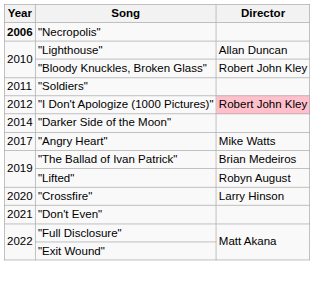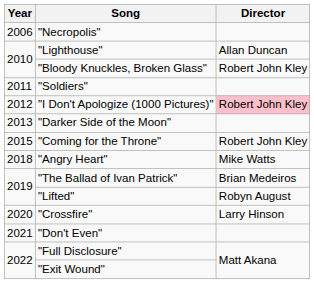"Necropolis" | Year: bold -> normal
"Darker Side of the Moon" | Year: 2014 -> 2013
+ row: 2015 | "Coming for the Throne" | Robert John Kley
"Angry Heart" | Year: 2017 -> 2018
